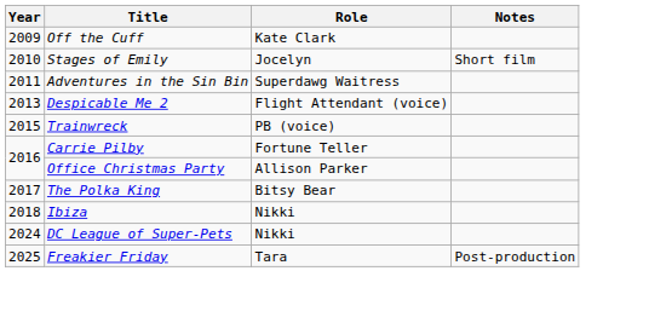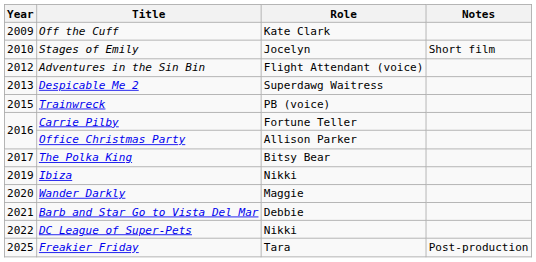Adventures in the Sin Bin | Year: 2011 -> 2012
Adventures in the Sin Bin | Role: Superdawg Waitress -> Flight Attendant (voice)
Despicable Me 2 | Role: Flight Attendant (voice) -> Superdawg Waitress
Ibiza | Year: 2018 -> 2019
+ row: 2020 | Wander Darkly | Maggie
+ row: 2021 | Barb and Star Go to Vista Del Mar | Debbie
DC League of Super-Pets | Year: 2024 -> 2022
